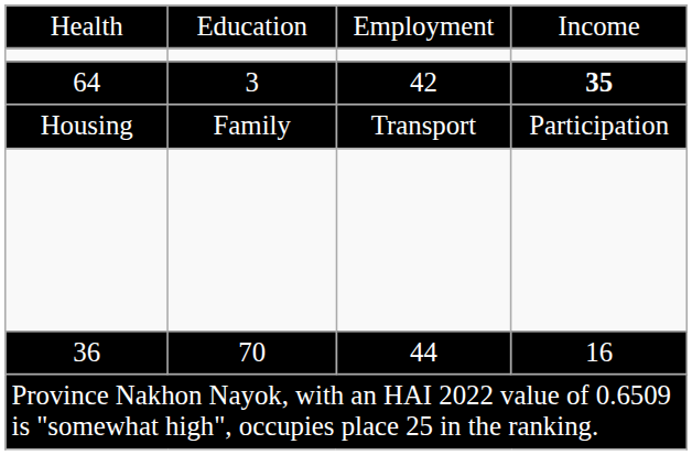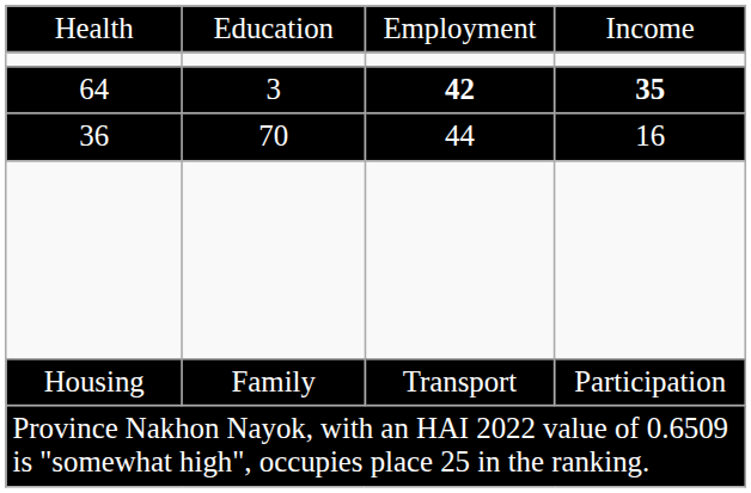64 | column 3: normal -> bold
rows swapped: Housing <-> 36
